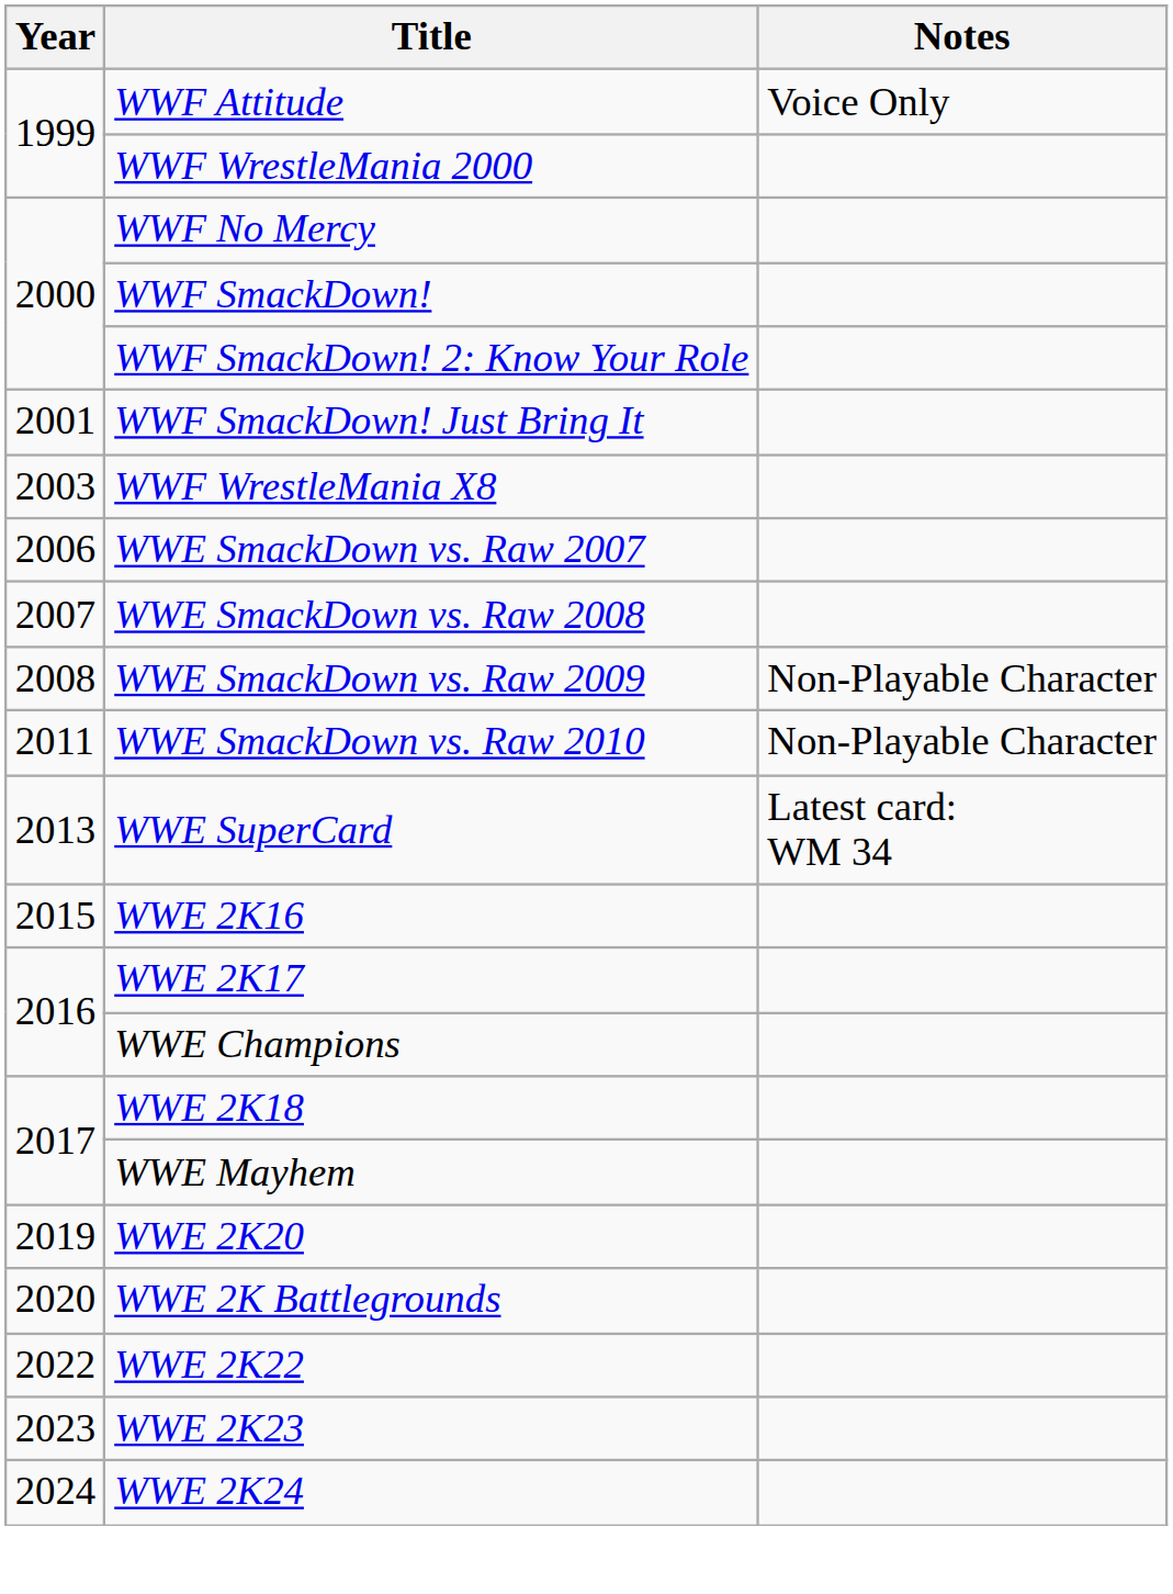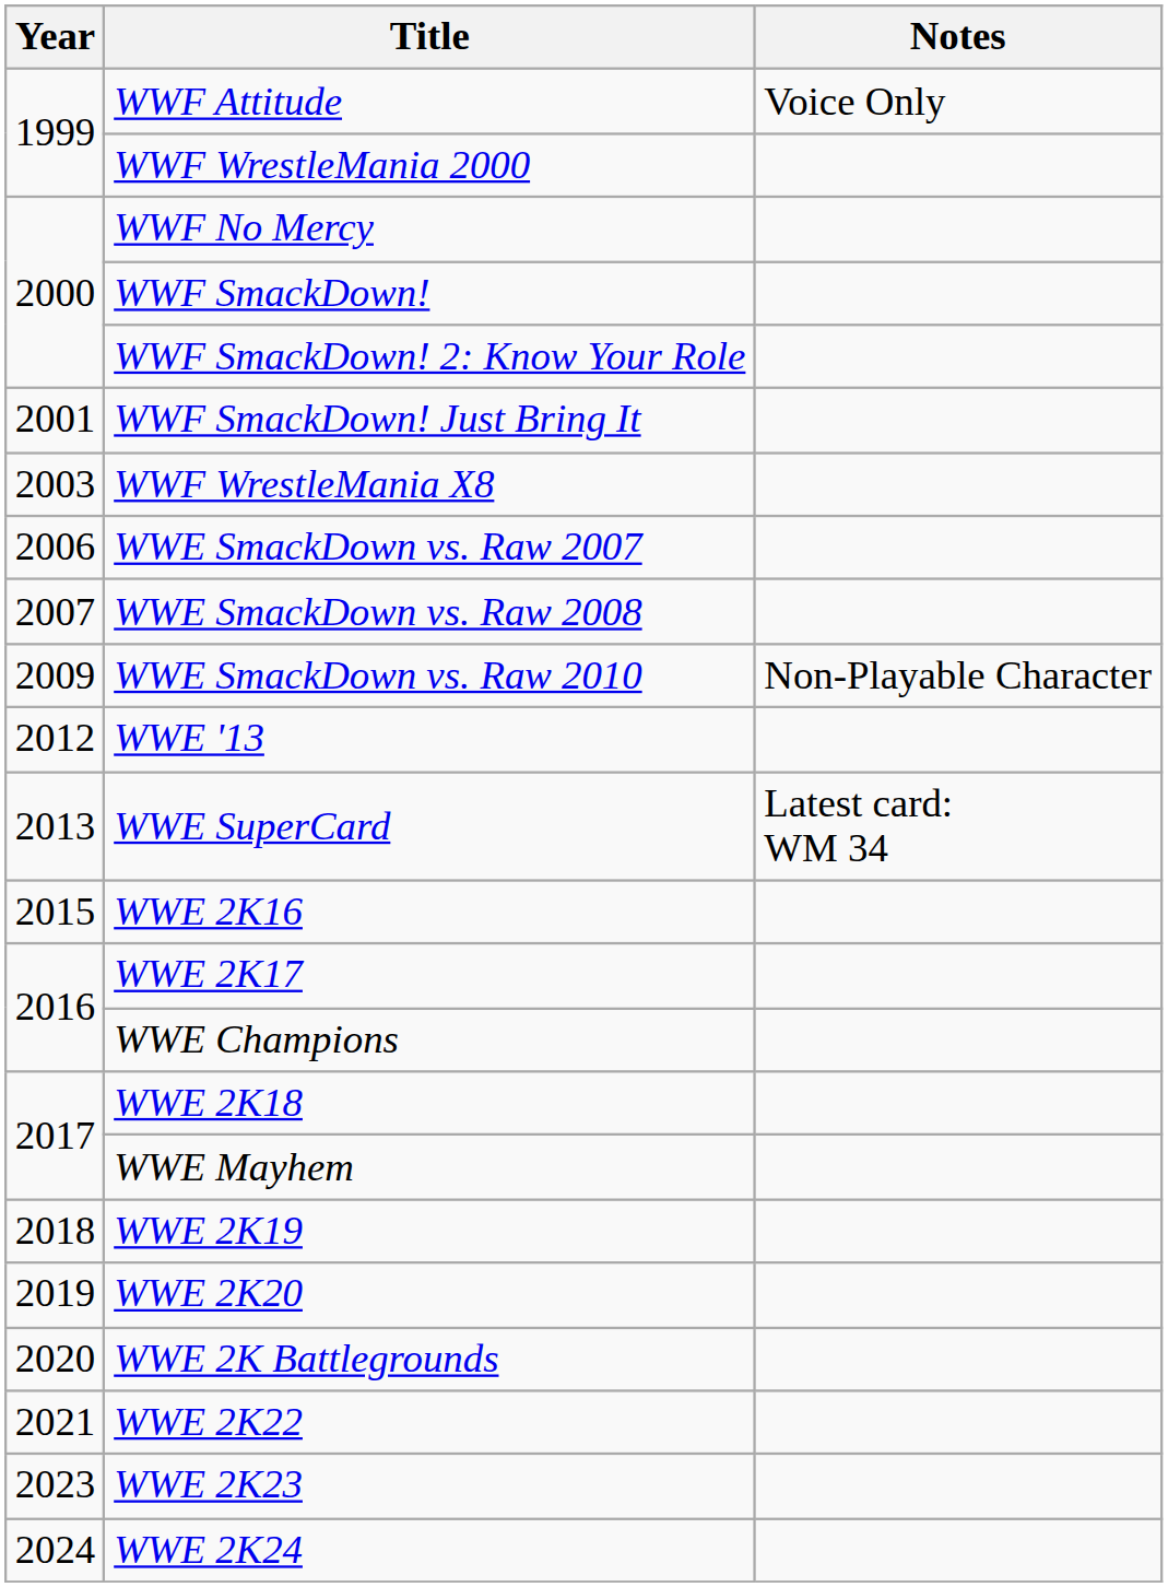- row: 2008 | WWE SmackDown vs. Raw 2009 | Non-Playable Character
WWE SmackDown vs. Raw 2010 | Year: 2011 -> 2009
+ row: 2012 | WWE '13
+ row: 2018 | WWE 2K19
WWE 2K22 | Year: 2022 -> 2021
